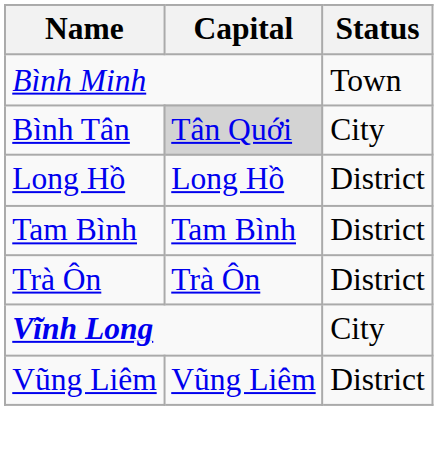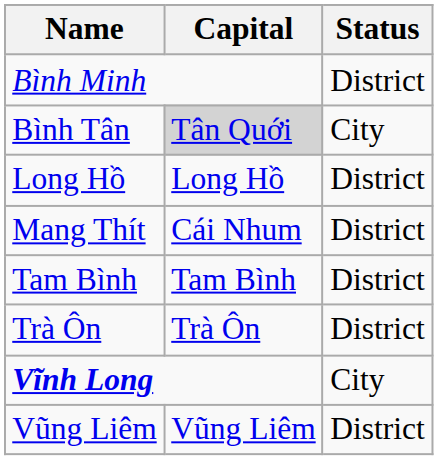Bình Minh | Status: Town -> District
+ row: Mang Thít | Cái Nhum | District
